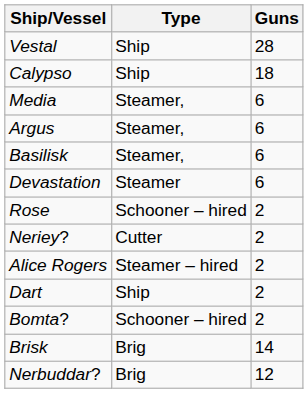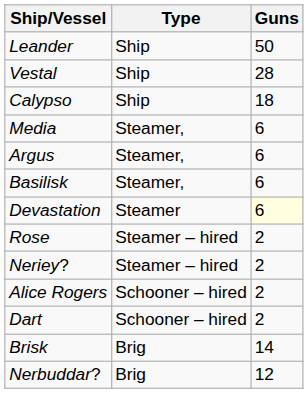+ row: Leander | Ship | 50
Devastation | Guns: no background -> lightyellow background
Rose | Type: Schooner – hired -> Steamer – hired
Neriey? | Type: Cutter -> Steamer – hired
Alice Rogers | Type: Steamer – hired -> Schooner – hired
Dart | Type: Ship -> Schooner – hired
- row: Bomta? | Schooner – hired | 2
